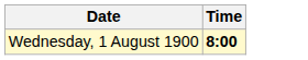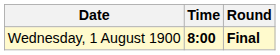+ column: Round | Final
